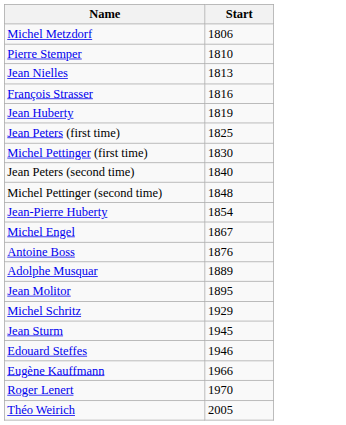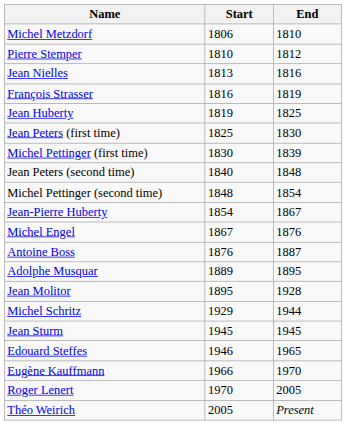+ column: End | 1810 | 1812 | 1816 | 1819 | 1825 | 1830 | 1839 | 1848 | 1854 | 1867 | 1876 | 1887 | 1895 | 1928 | 1944 | 1945 | 1965 | 1970 | 2005 | Present
